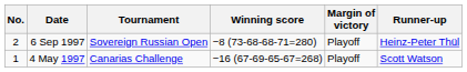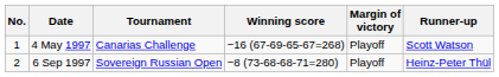rows swapped: 4 May 1997 <-> 6 Sep 1997
